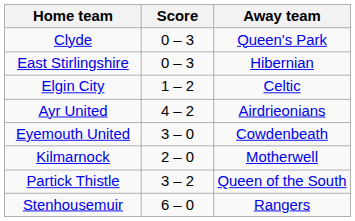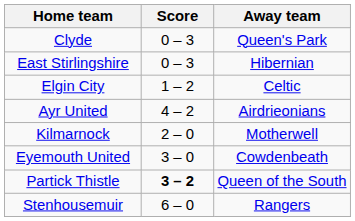rows swapped: Eyemouth United <-> Kilmarnock
Partick Thistle | Score: normal -> bold
